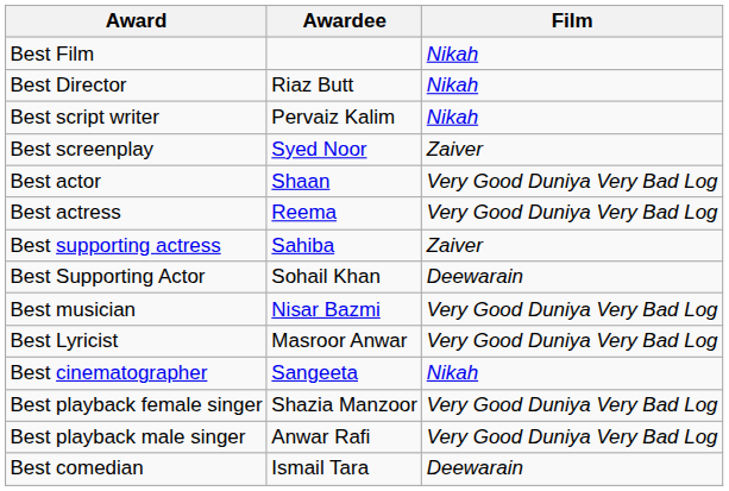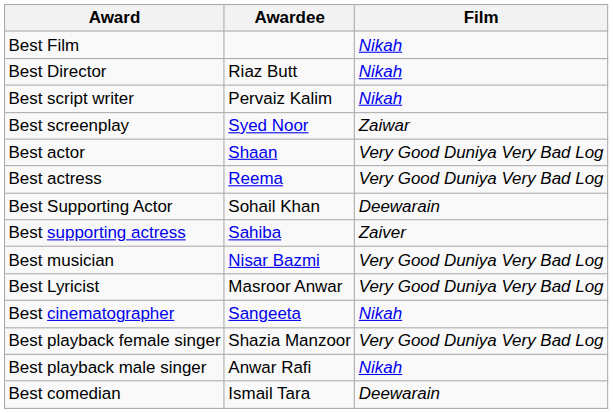Best screenplay | Film: Zaiver -> Zaiwar
rows swapped: Best Supporting Actor <-> Best supporting actress
Best playback male singer | Film: Very Good Duniya Very Bad Log -> Nikah
